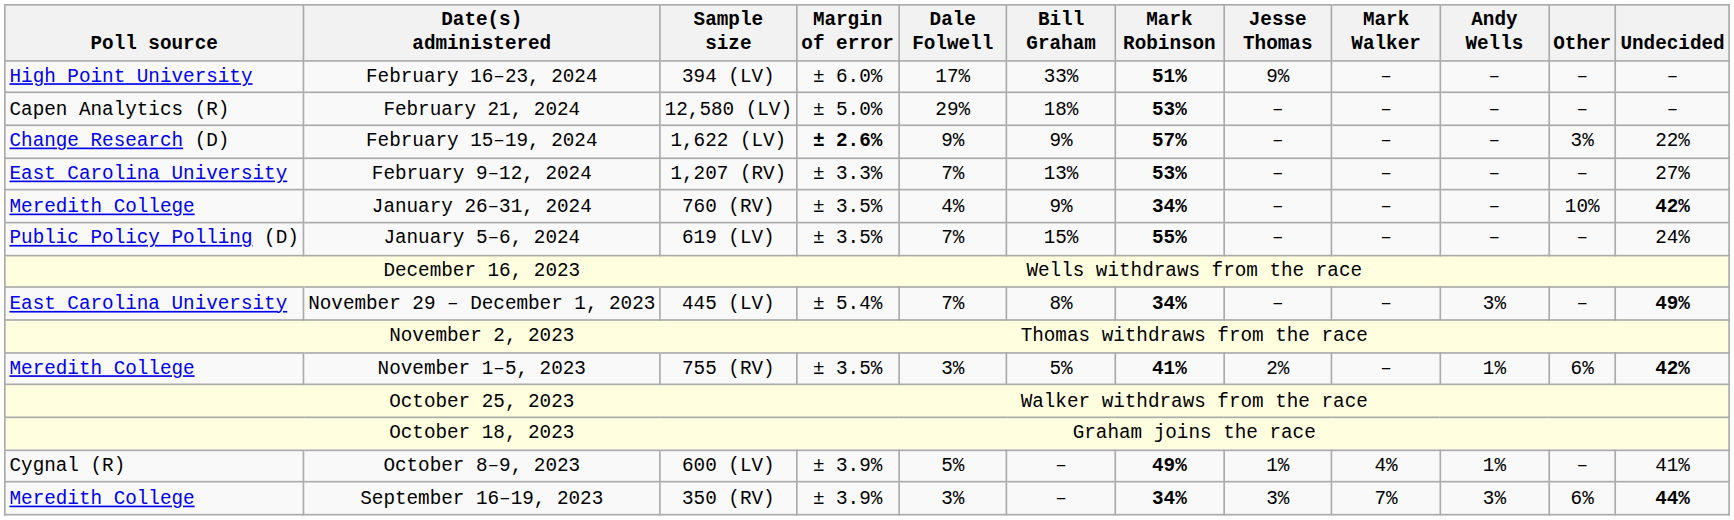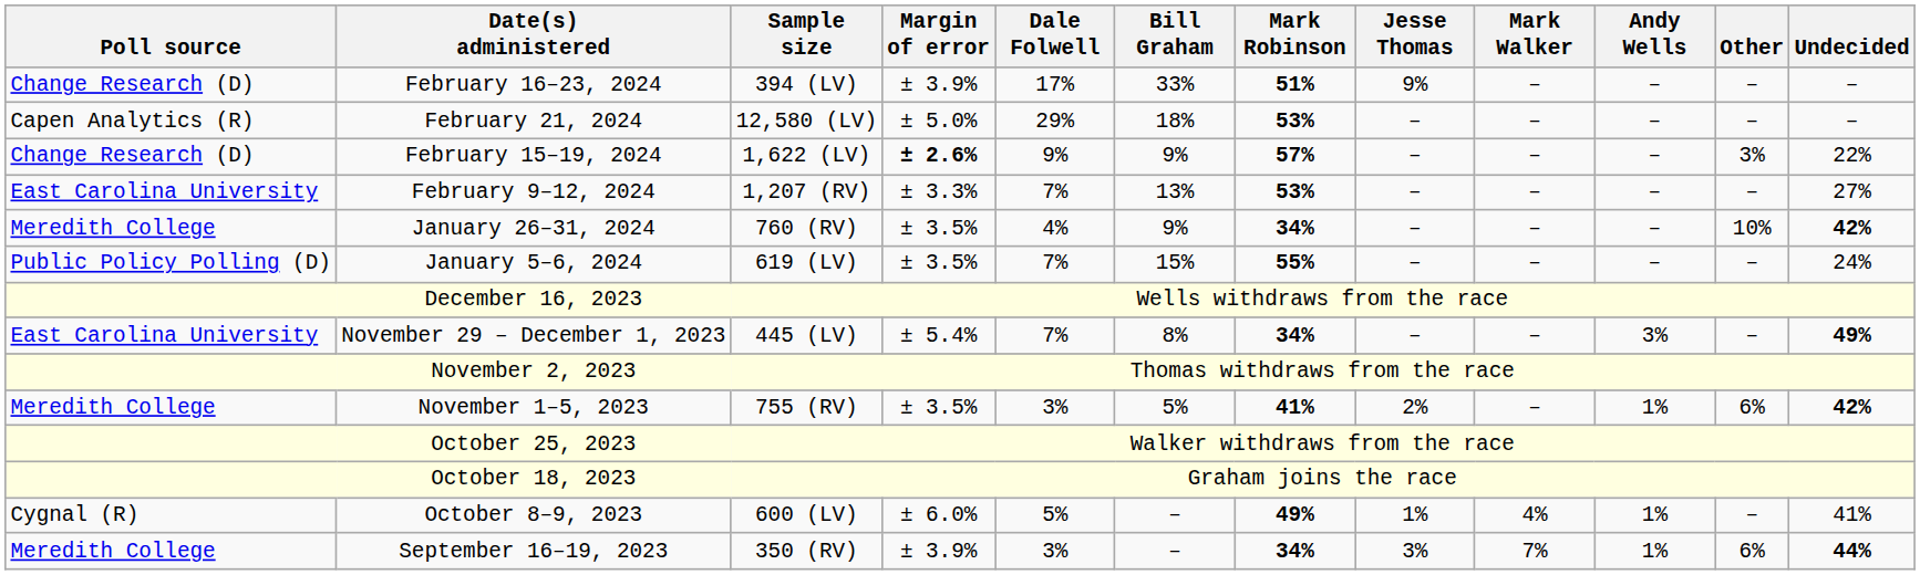February 16–23, 2024 | Poll source: High Point University -> Change Research (D)
February 16–23, 2024 | Margin of error: ± 6.0% -> ± 3.9%
October 8–9, 2023 | Margin of error: ± 3.9% -> ± 6.0%
September 16–19, 2023 | Andy Wells: 3% -> 1%
